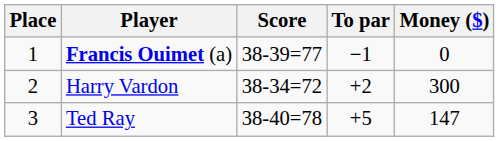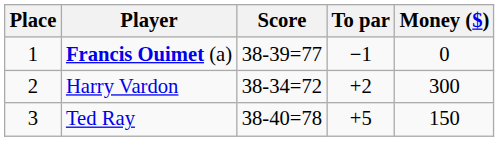Ted Ray | Money ($): 147 -> 150
